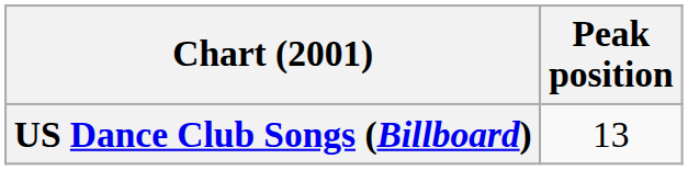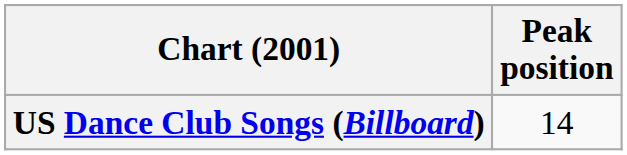US Dance Club Songs (Billboard) | Peak position: 13 -> 14
